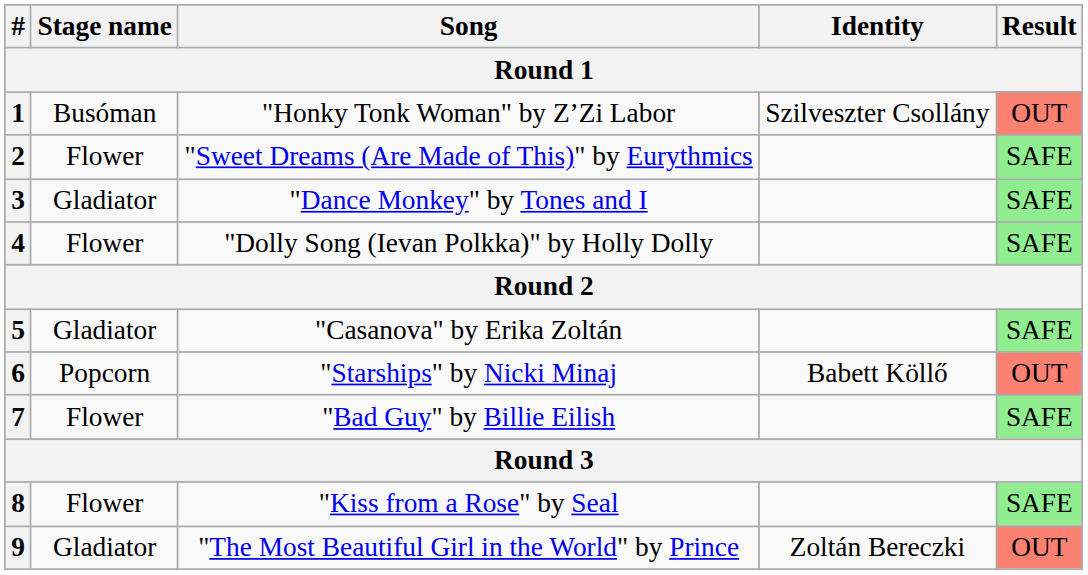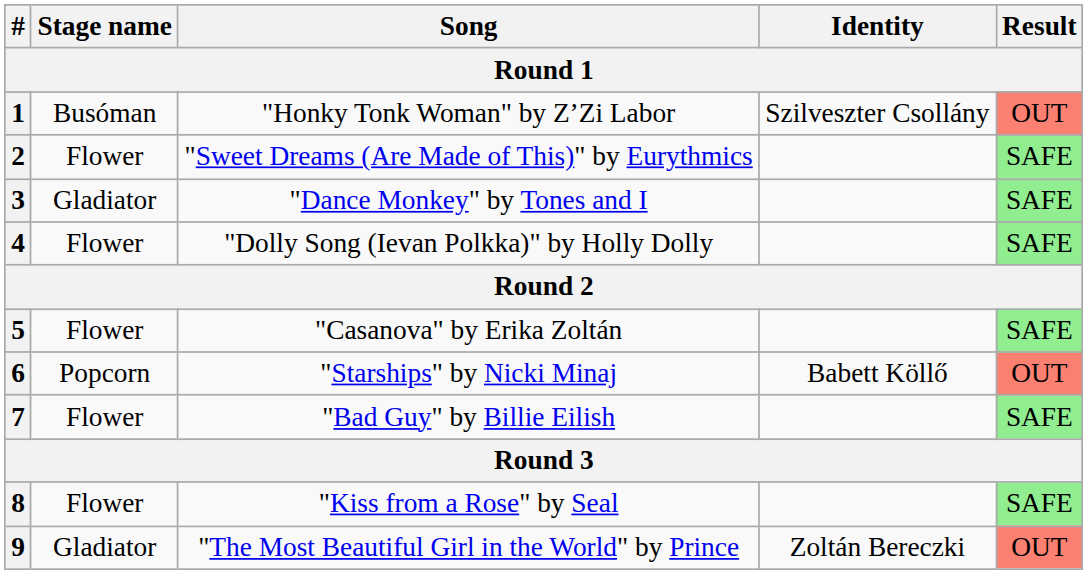5 | Stage name: Gladiator -> Flower
